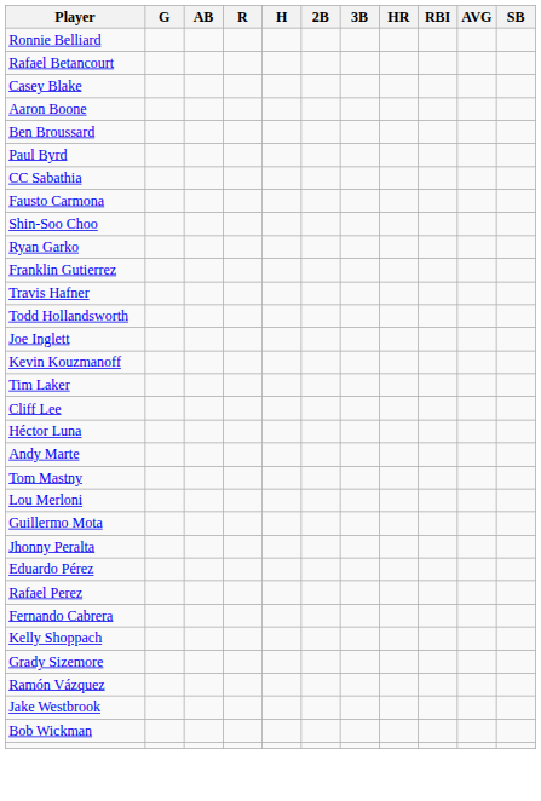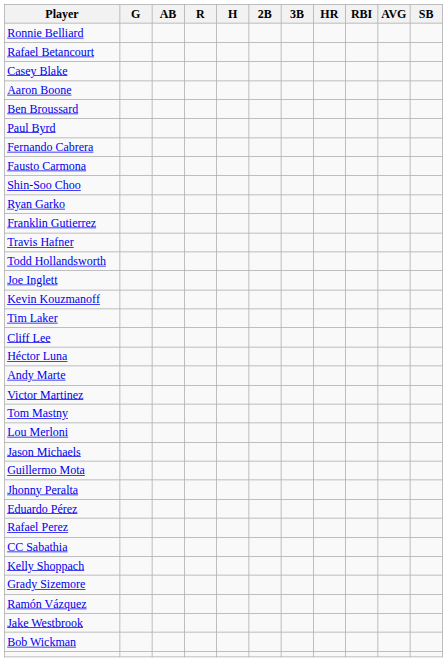rows swapped: Fernando Cabrera <-> CC Sabathia
+ row: Victor Martinez
+ row: Jason Michaels
